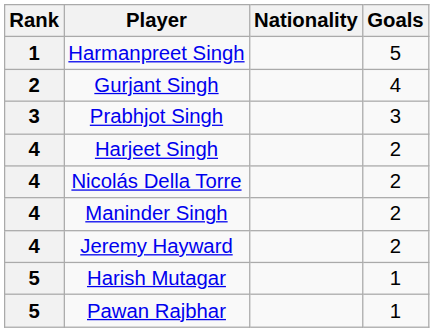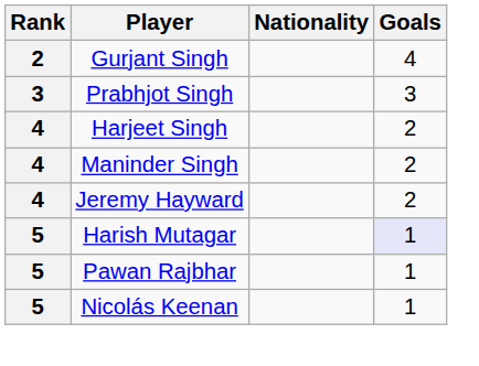- row: 1 | Harmanpreet Singh | 5
- row: 4 | Nicolás Della Torre | 2
Harish Mutagar | Goals: no background -> lavender background
+ row: 5 | Nicolás Keenan | 1
